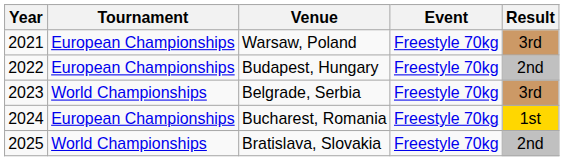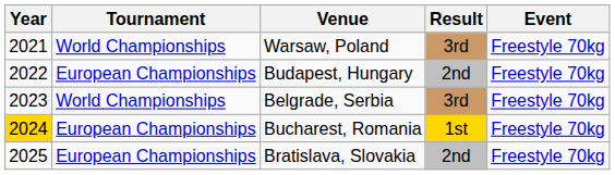columns swapped: Result <-> Event
Warsaw, Poland | Tournament: European Championships -> World Championships
Bucharest, Romania | Year: no background -> gold background
Bratislava, Slovakia | Tournament: World Championships -> European Championships
